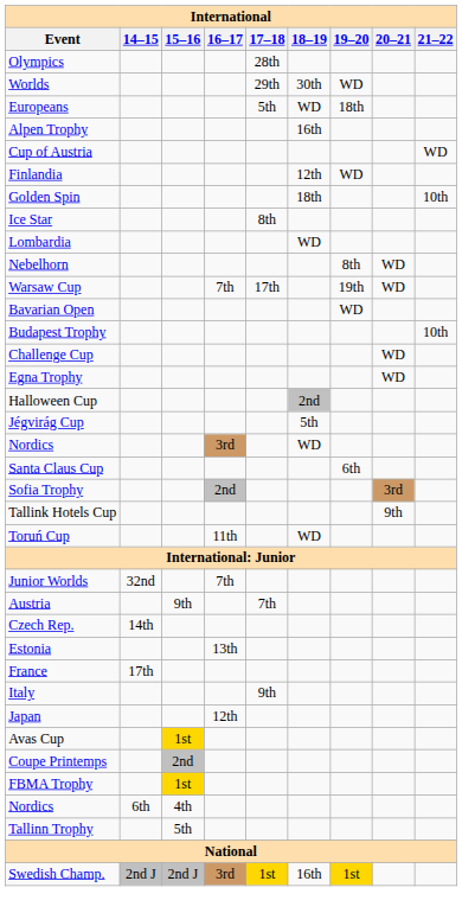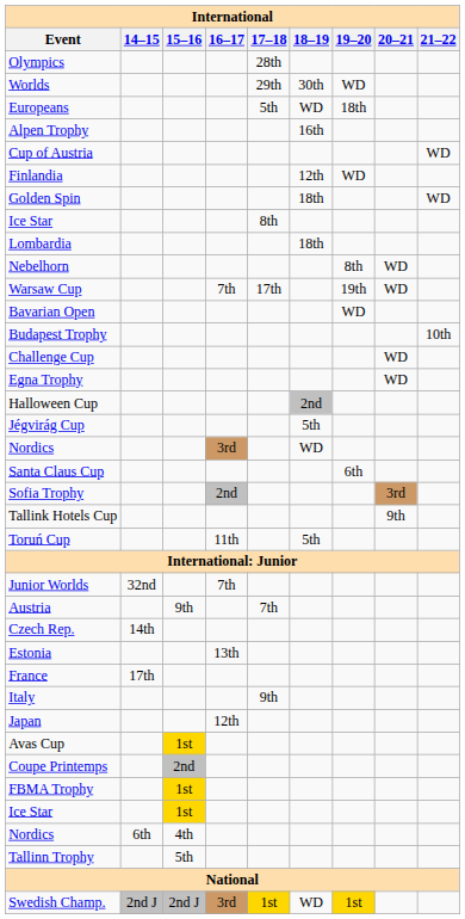Golden Spin | 21–22: 10th -> WD
Lombardia | 18–19: WD -> 18th
Toruń Cup | 18–19: WD -> 5th
+ row: Ice Star | 1st
Swedish Champ. | 18–19: 16th -> WD
